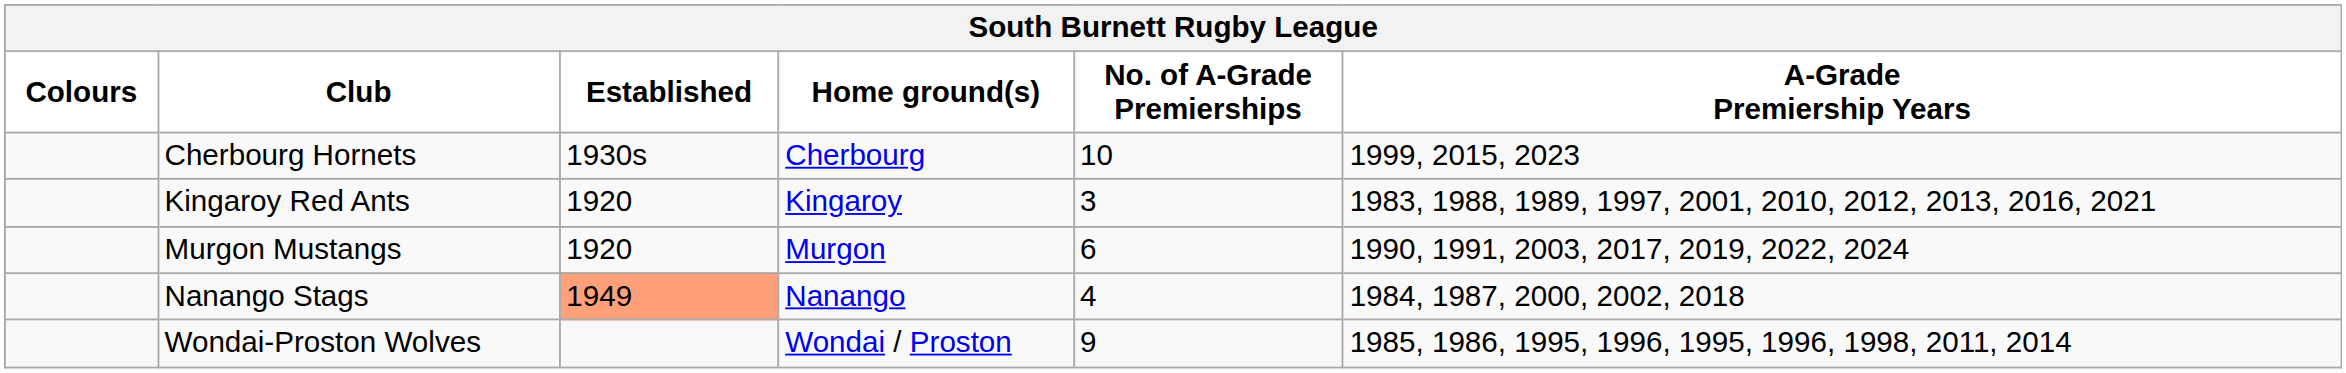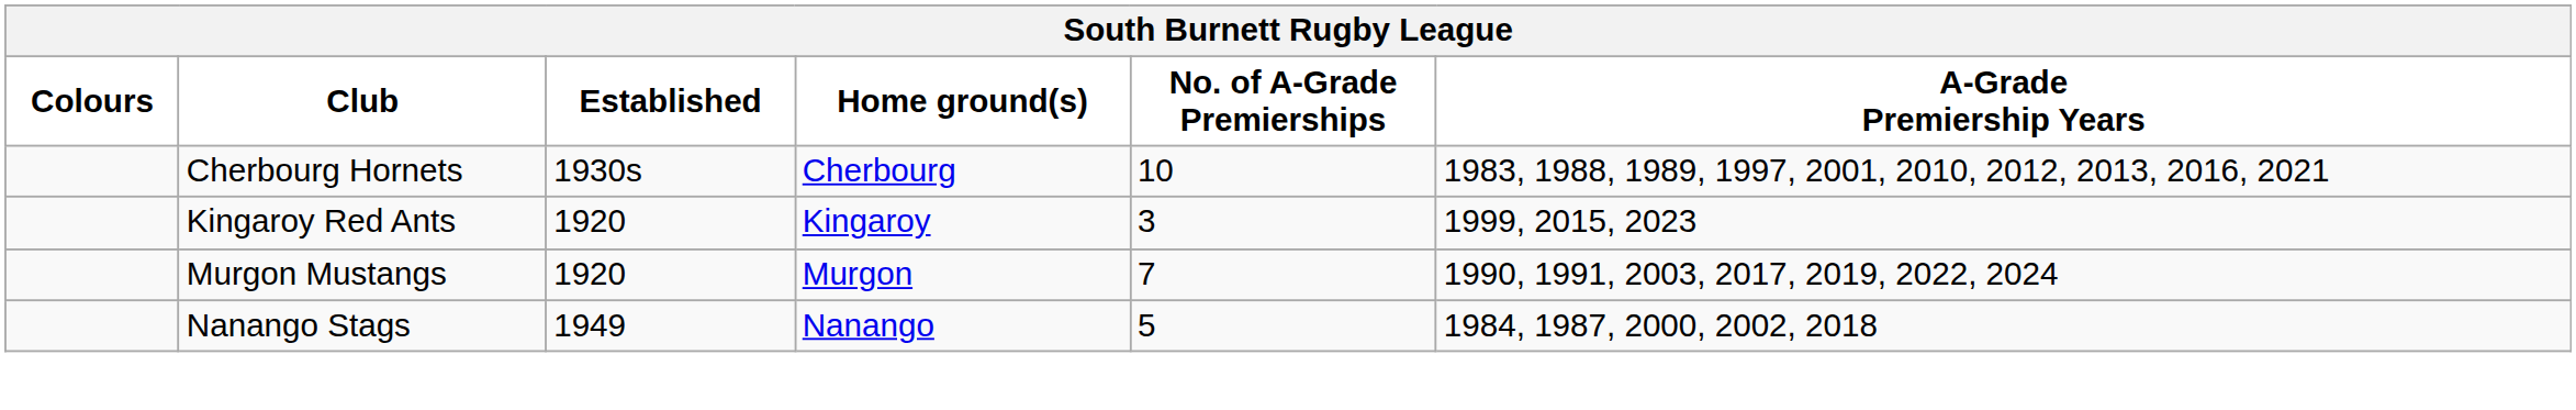Cherbourg Hornets | A-Grade Premiership Years: 1999, 2015, 2023 -> 1983, 1988, 1989, 1997, 2001, 2010, 2012, 2013, 2016, 2021
Kingaroy Red Ants | A-Grade Premiership Years: 1983, 1988, 1989, 1997, 2001, 2010, 2012, 2013, 2016, 2021 -> 1999, 2015, 2023
Murgon Mustangs | No. of A-Grade Premierships: 6 -> 7
Nanango Stags | Established: lightsalmon background -> no background
Nanango Stags | No. of A-Grade Premierships: 4 -> 5
- row: Wondai-Proston Wolves | Wondai / Proston | 9 | 1985, 1986, 1995, 1996, 1995, 1996, 1998, 2011, 2014
